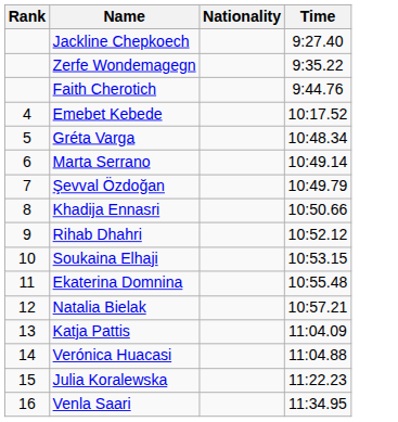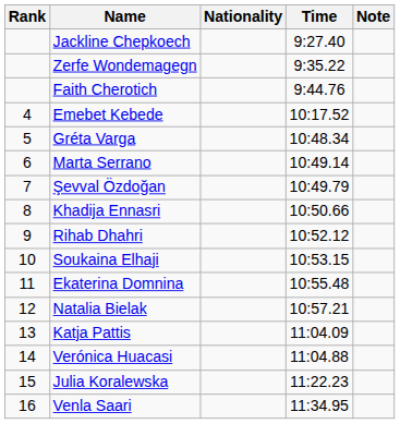+ column: Note
